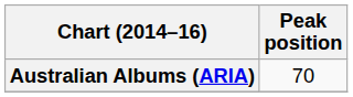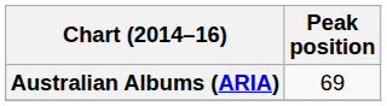Australian Albums (ARIA) | Peak position: 70 -> 69
